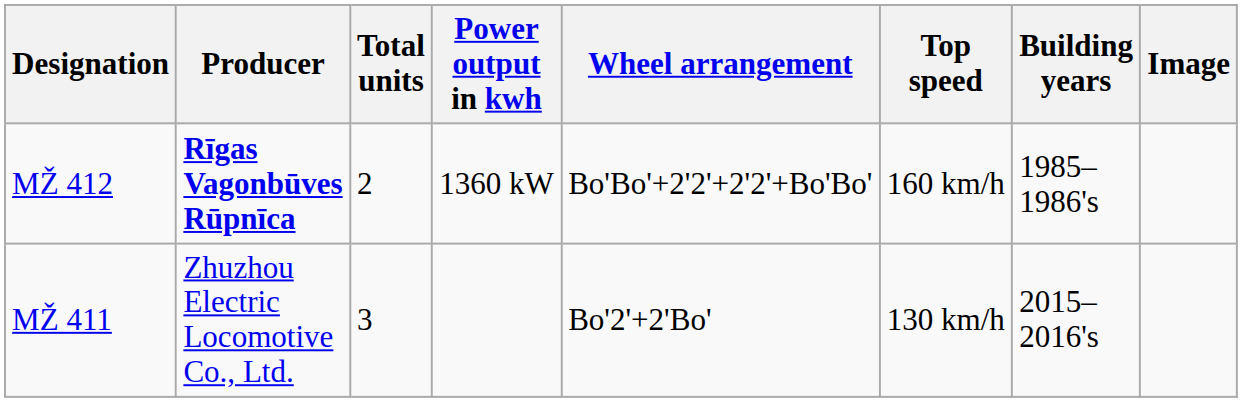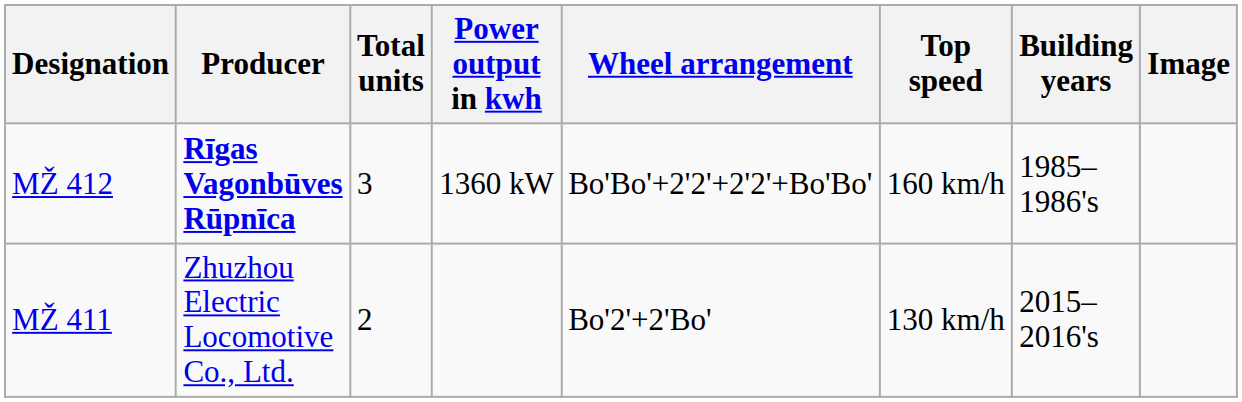MŽ 412 | Total units: 2 -> 3
MŽ 411 | Total units: 3 -> 2
